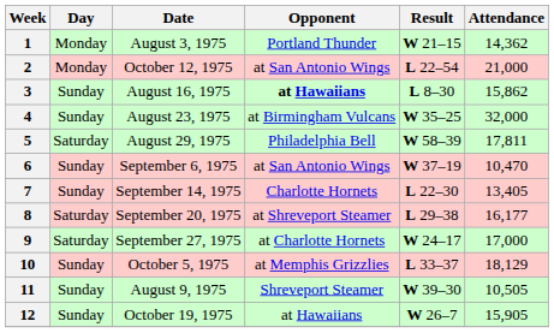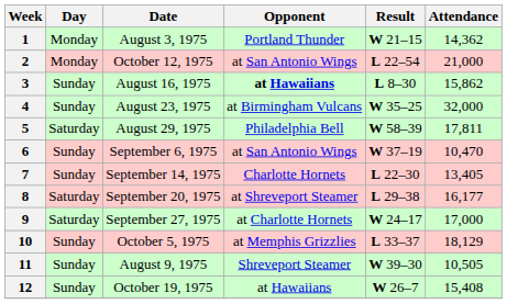12 | Attendance: 15,905 -> 15,408
